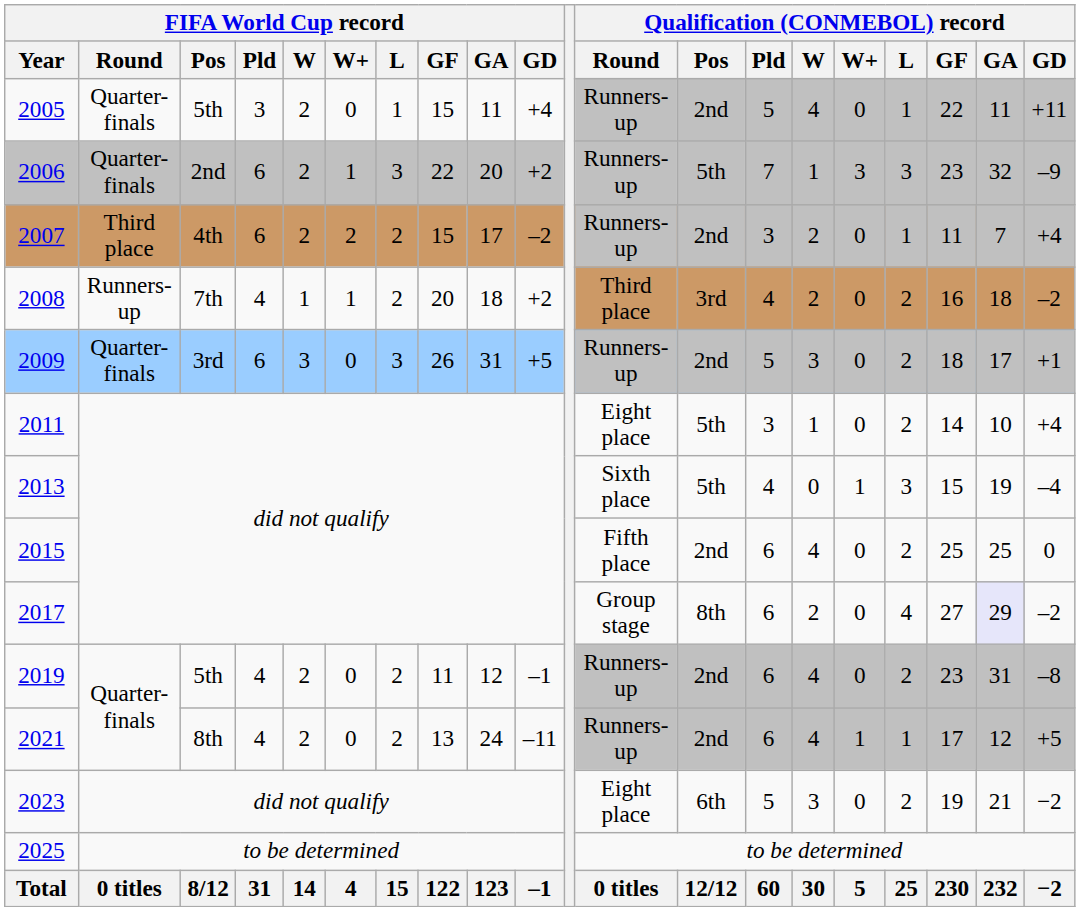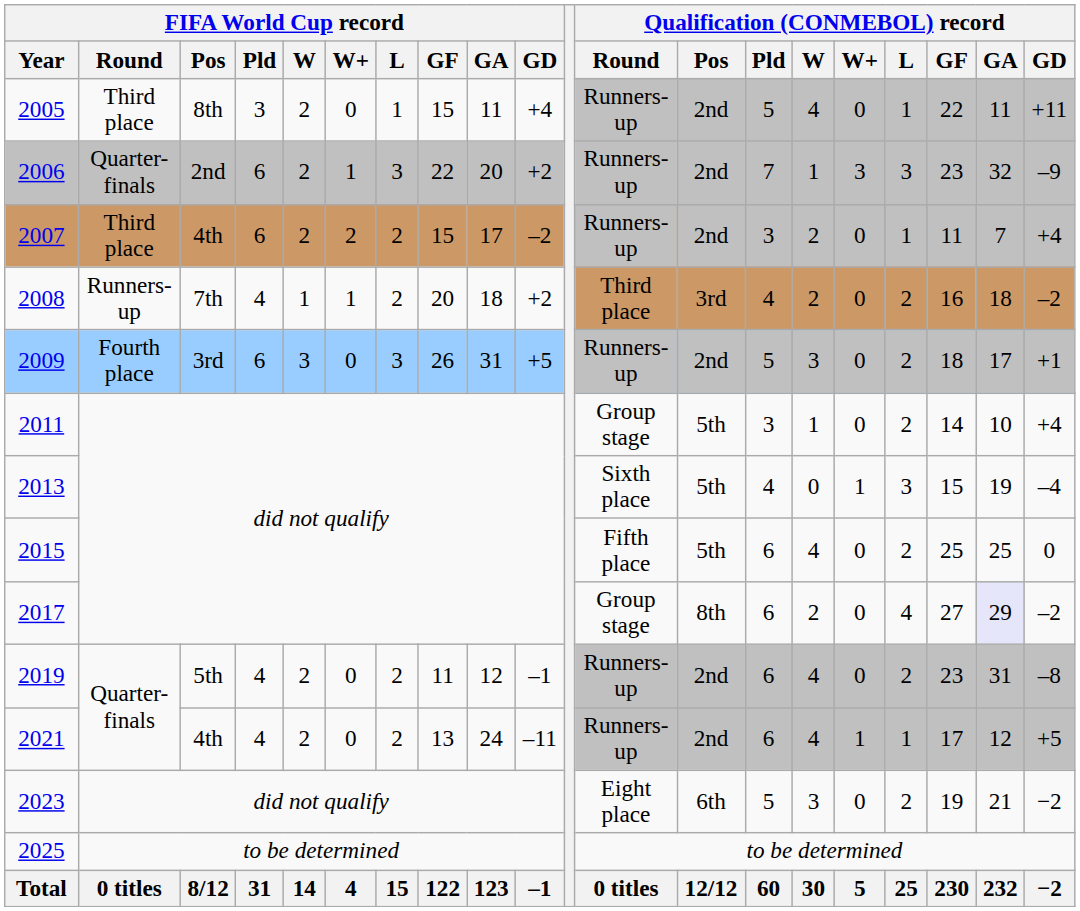2005 | FIFA World Cup record / Round: Quarter-finals -> Third place
2005 | FIFA World Cup record / Pos: 5th -> 8th
2006 | Qualification (CONMEBOL) record / Pos: 5th -> 2nd
2009 | FIFA World Cup record / Round: Quarter-finals -> Fourth place
2011 | Qualification (CONMEBOL) record / Round: Eight place -> Group stage
2015 | Qualification (CONMEBOL) record / Pos: 2nd -> 5th
2021 | FIFA World Cup record / Pos: 8th -> 4th
